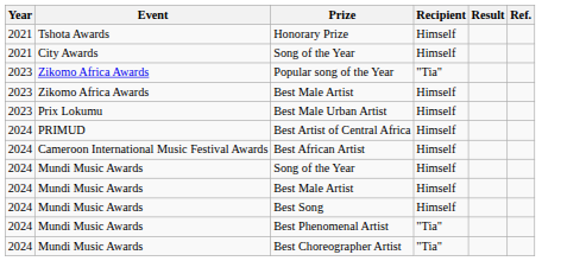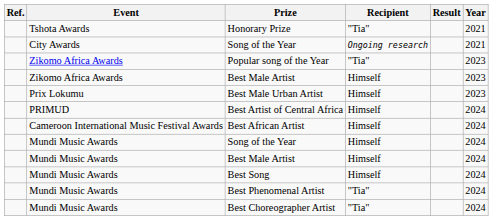columns swapped: Year <-> Ref.
Honorary Prize | Recipient: Himself -> "Tia"
City Awards / Song of the Year | Recipient: Himself -> Ongoing research
